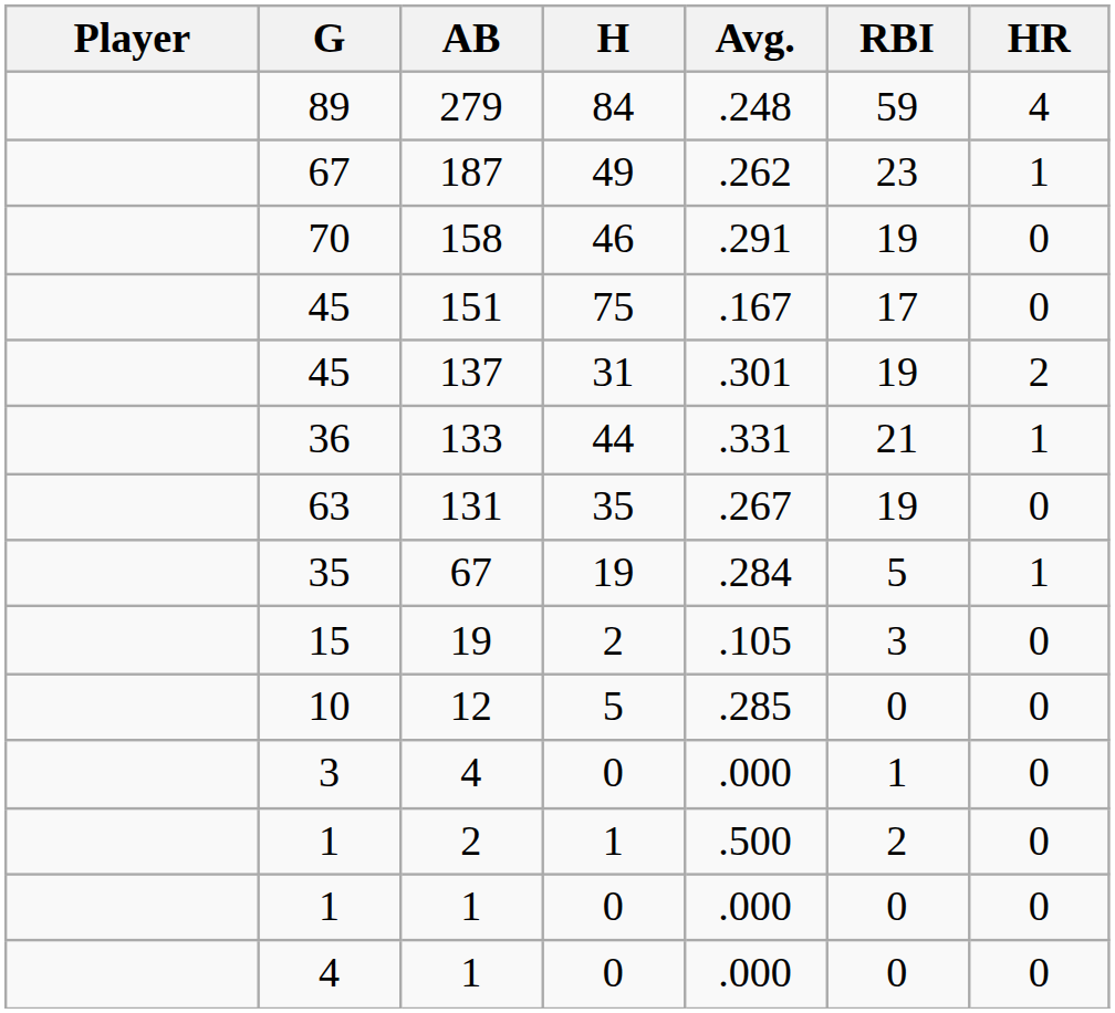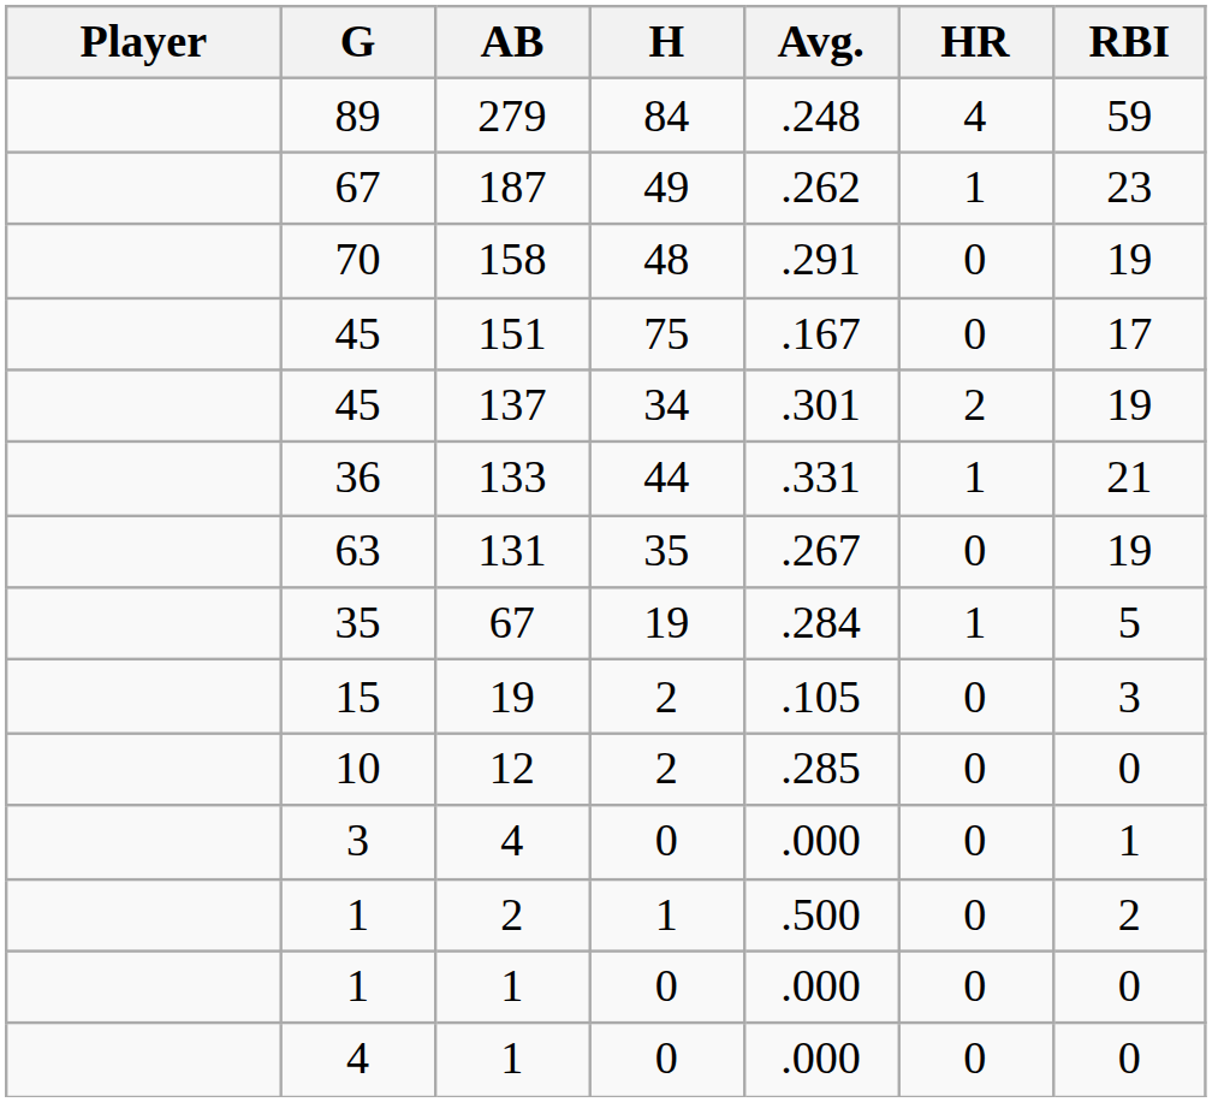columns swapped: HR <-> RBI
158 | H: 46 -> 48
137 | H: 31 -> 34
12 | H: 5 -> 2
